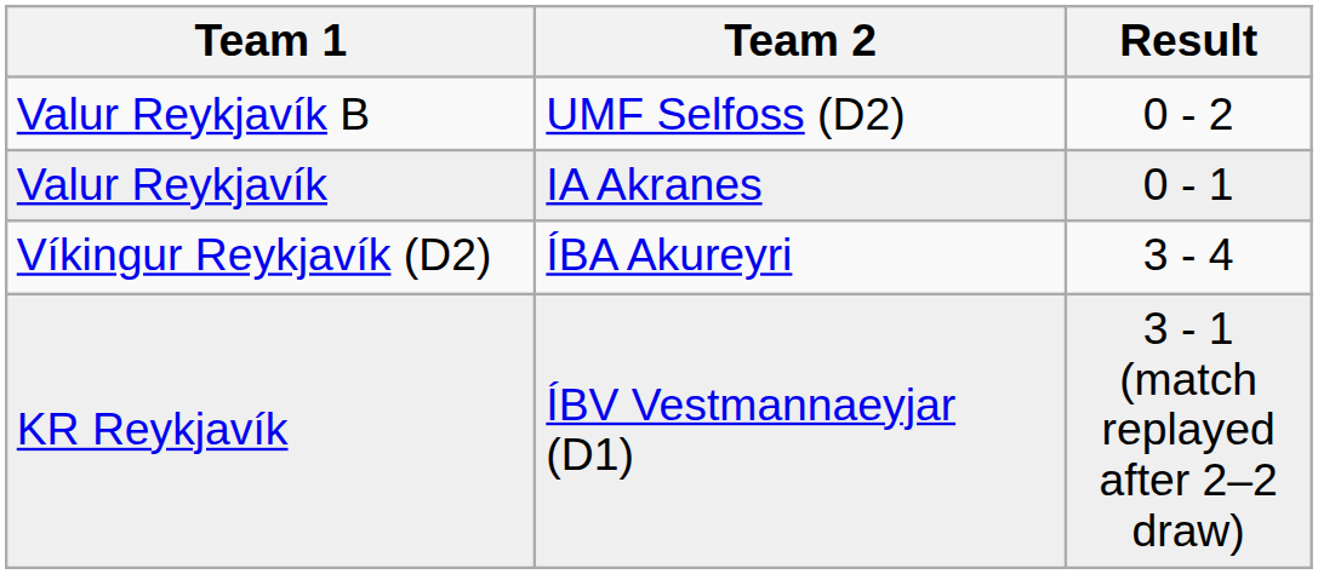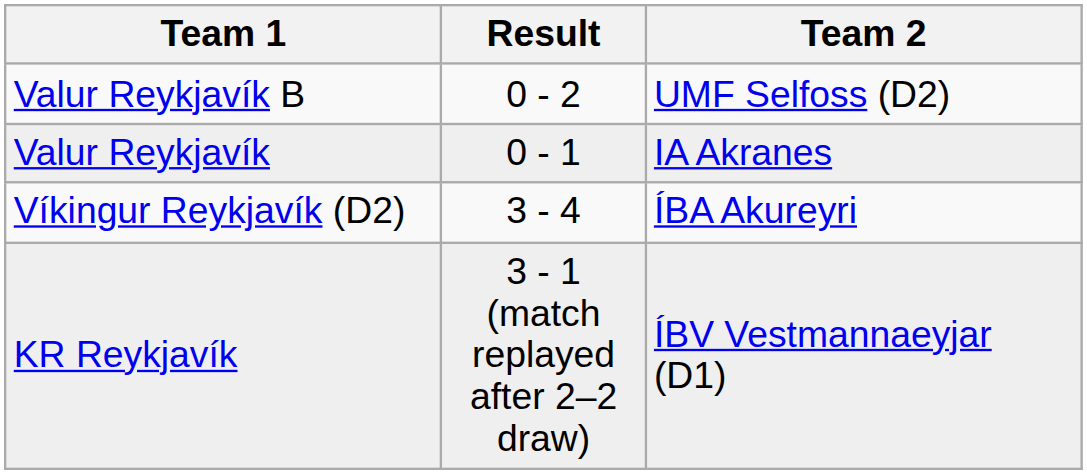columns swapped: Team 2 <-> Result
